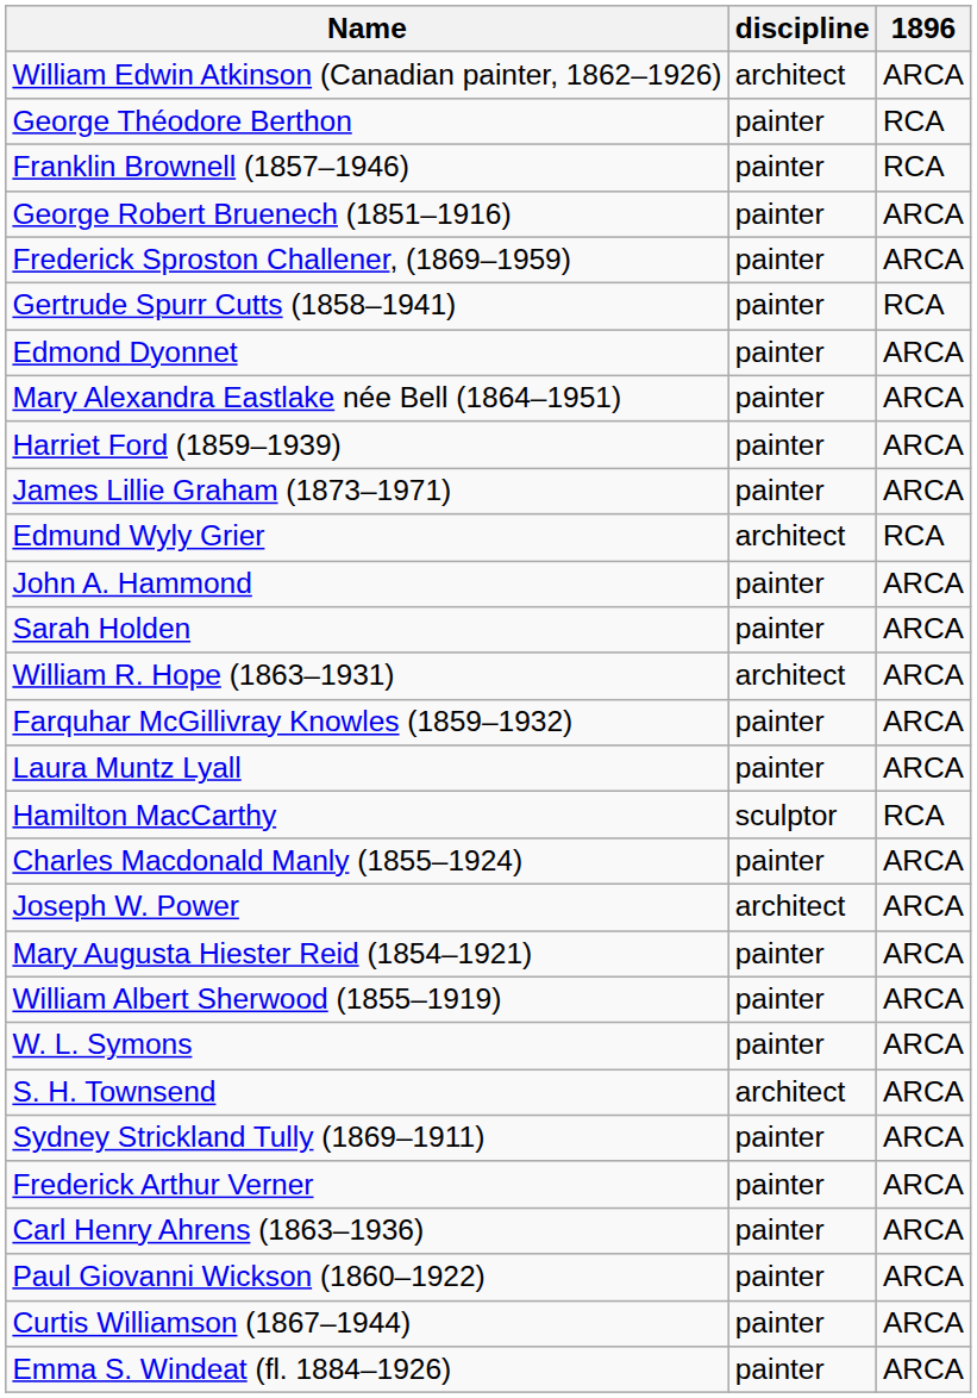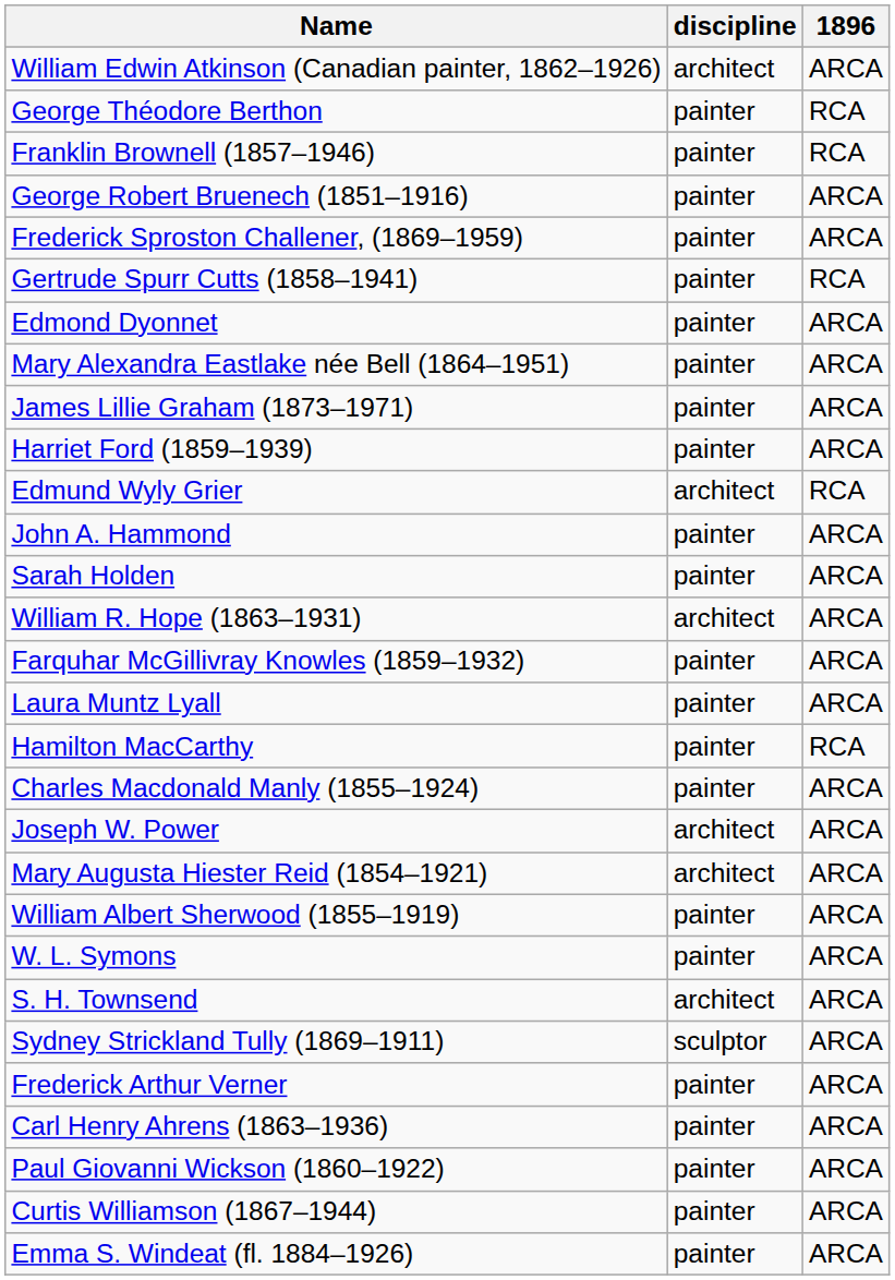rows swapped: Harriet Ford (1859–1939) <-> James Lillie Graham (1873–1971)
Hamilton MacCarthy | discipline: sculptor -> painter
Mary Augusta Hiester Reid (1854–1921) | discipline: painter -> architect
Sydney Strickland Tully (1869–1911) | discipline: painter -> sculptor
